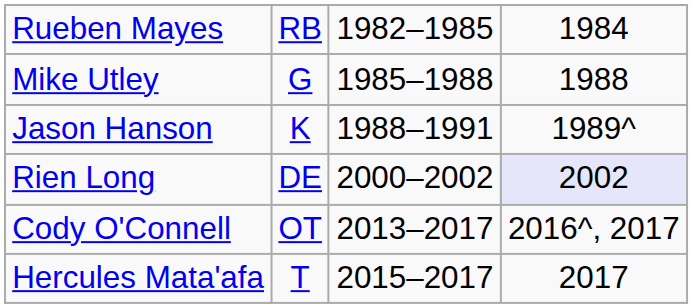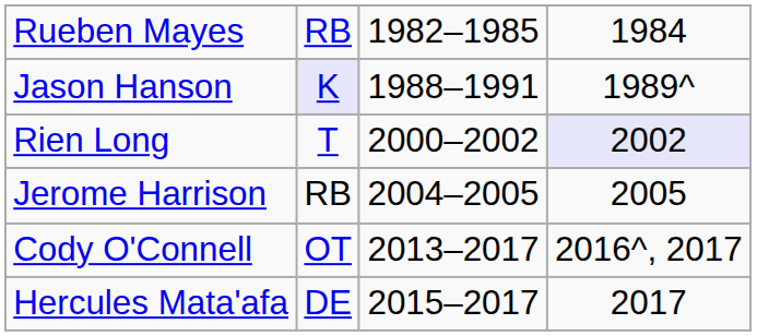- row: Mike Utley | G | 1985–1988 | 1988
Jason Hanson | column 2: no background -> lavender background
Rien Long | column 2: DE -> T
+ row: Jerome Harrison | RB | 2004–2005 | 2005
Hercules Mata'afa | column 2: T -> DE
